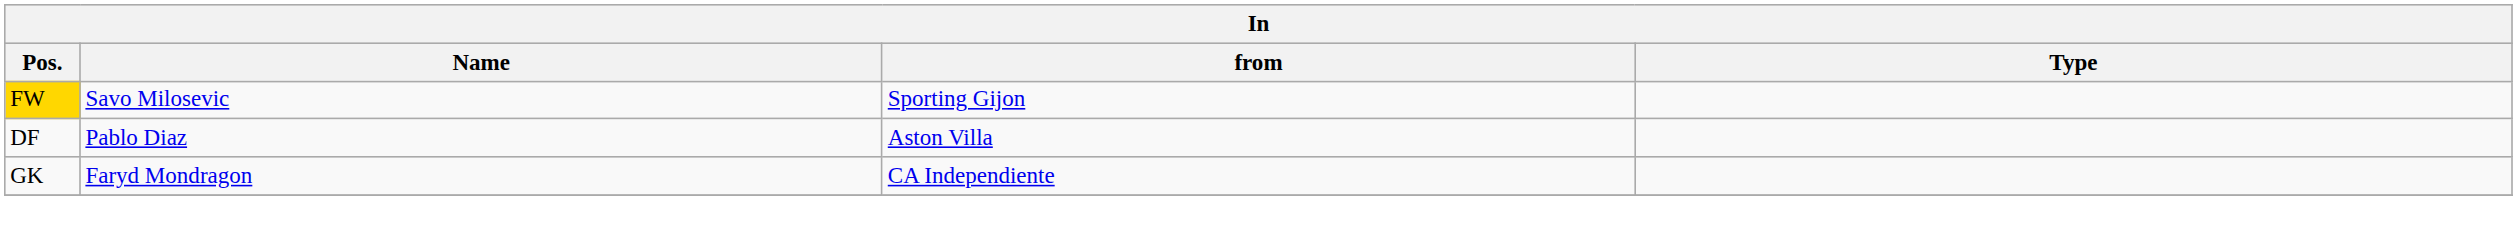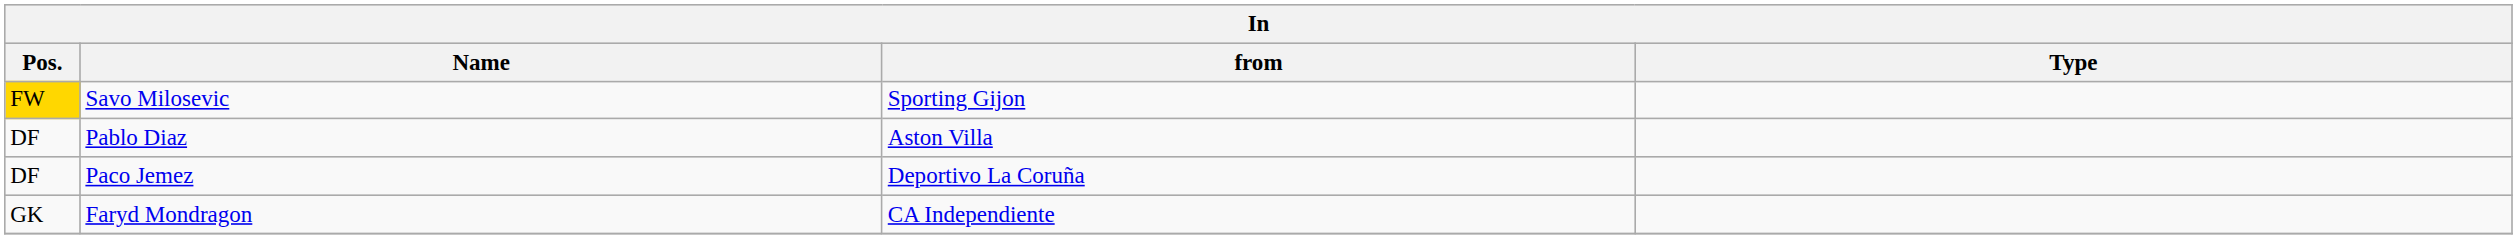+ row: DF | Paco Jemez | Deportivo La Coruña
